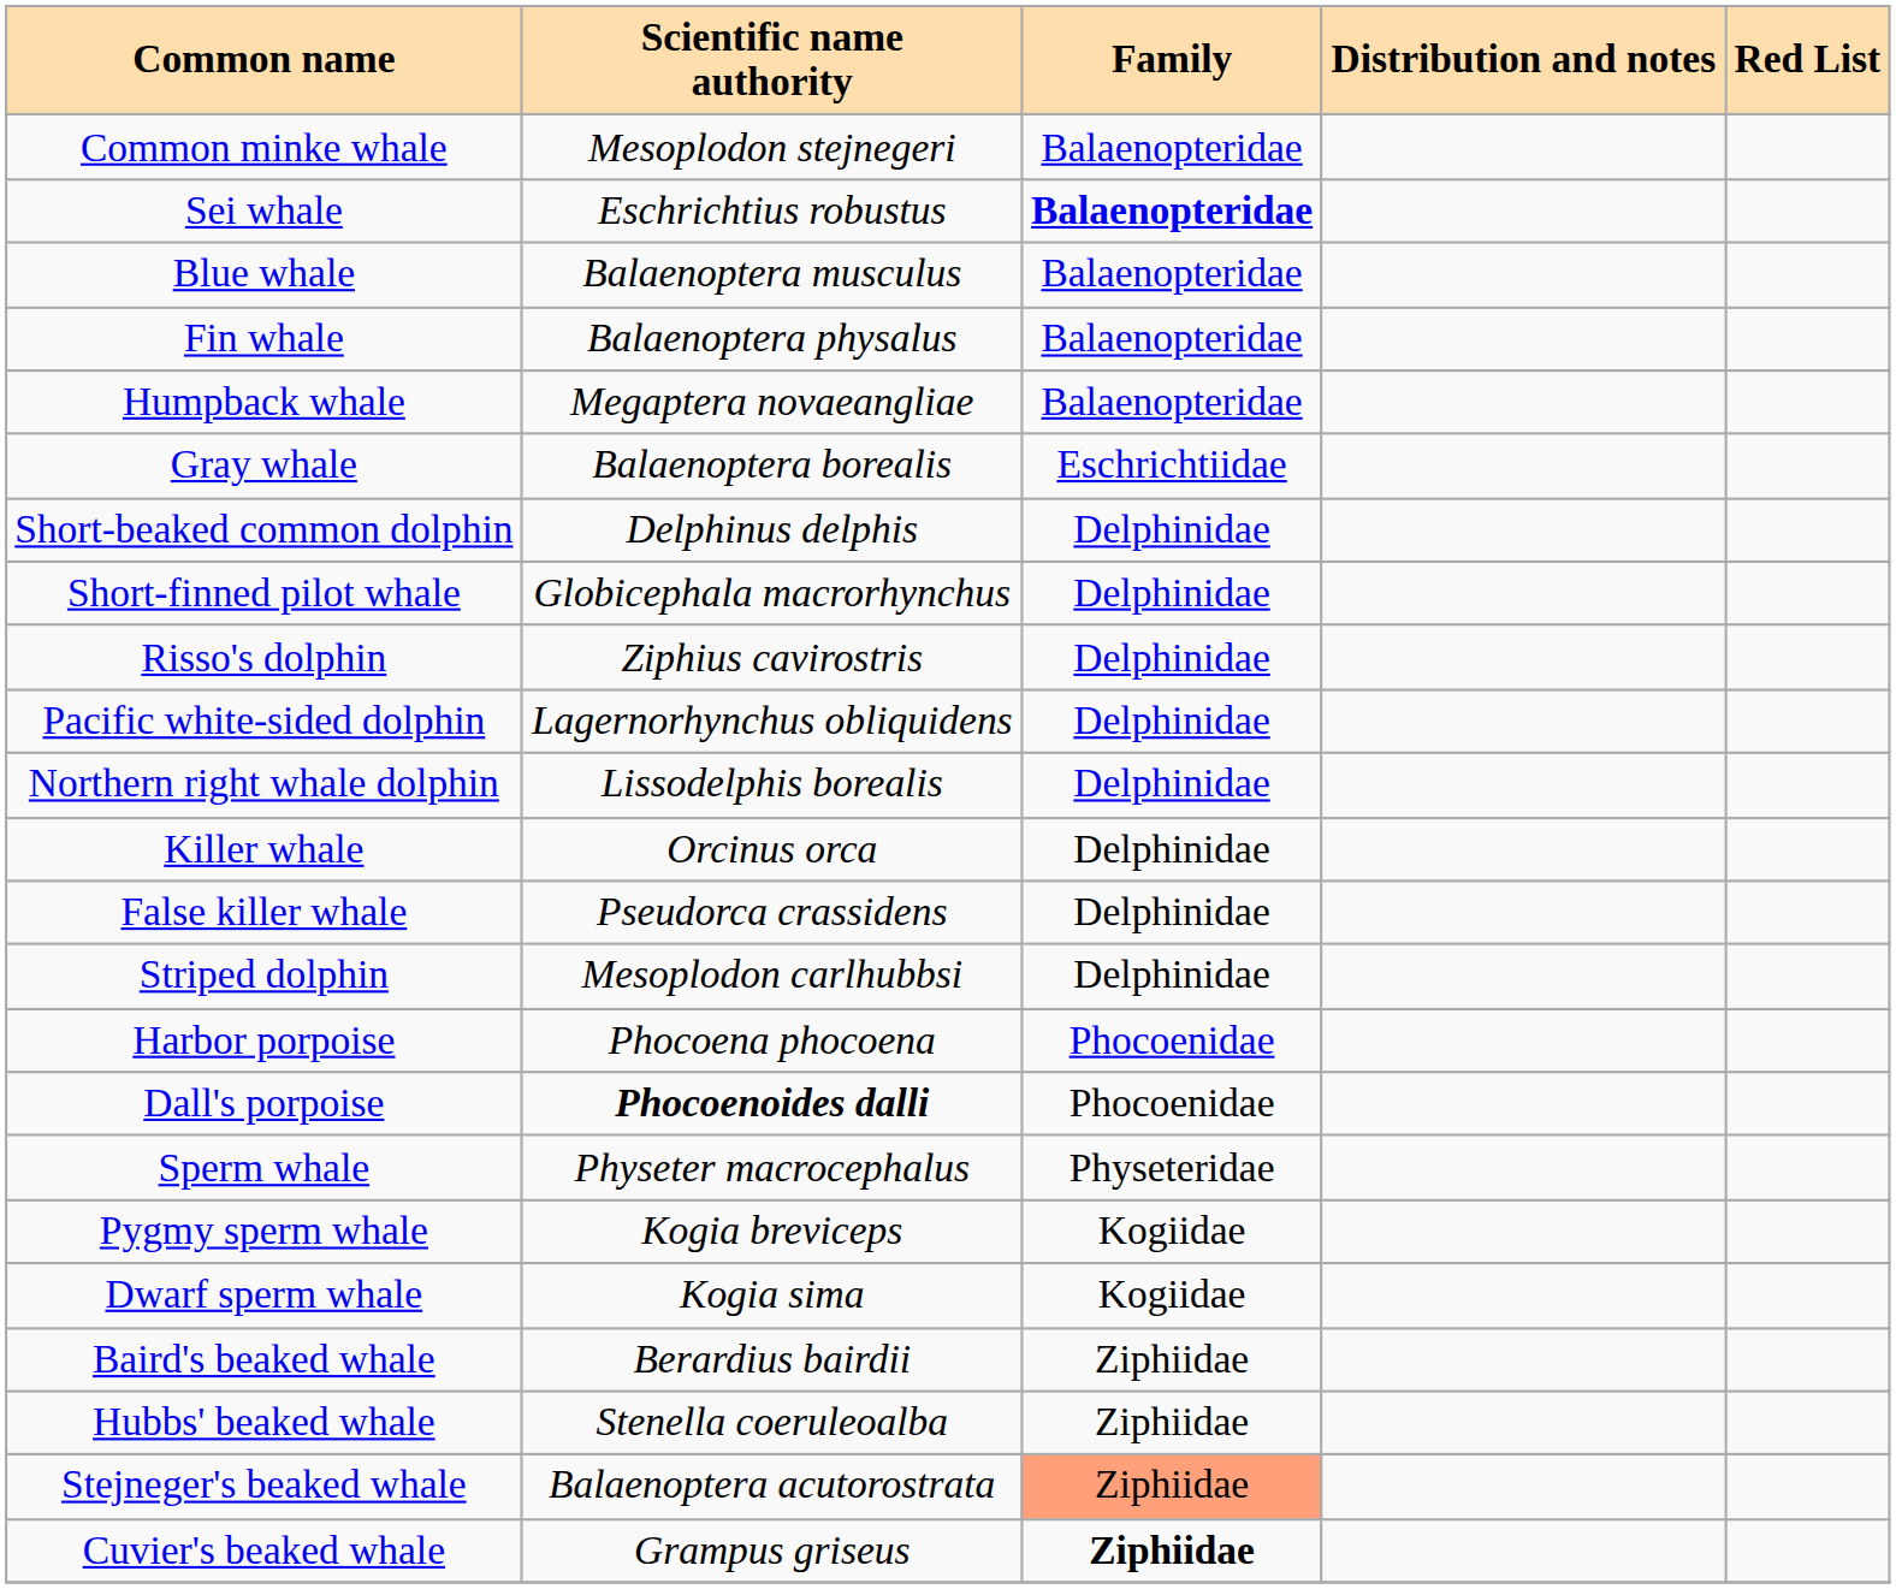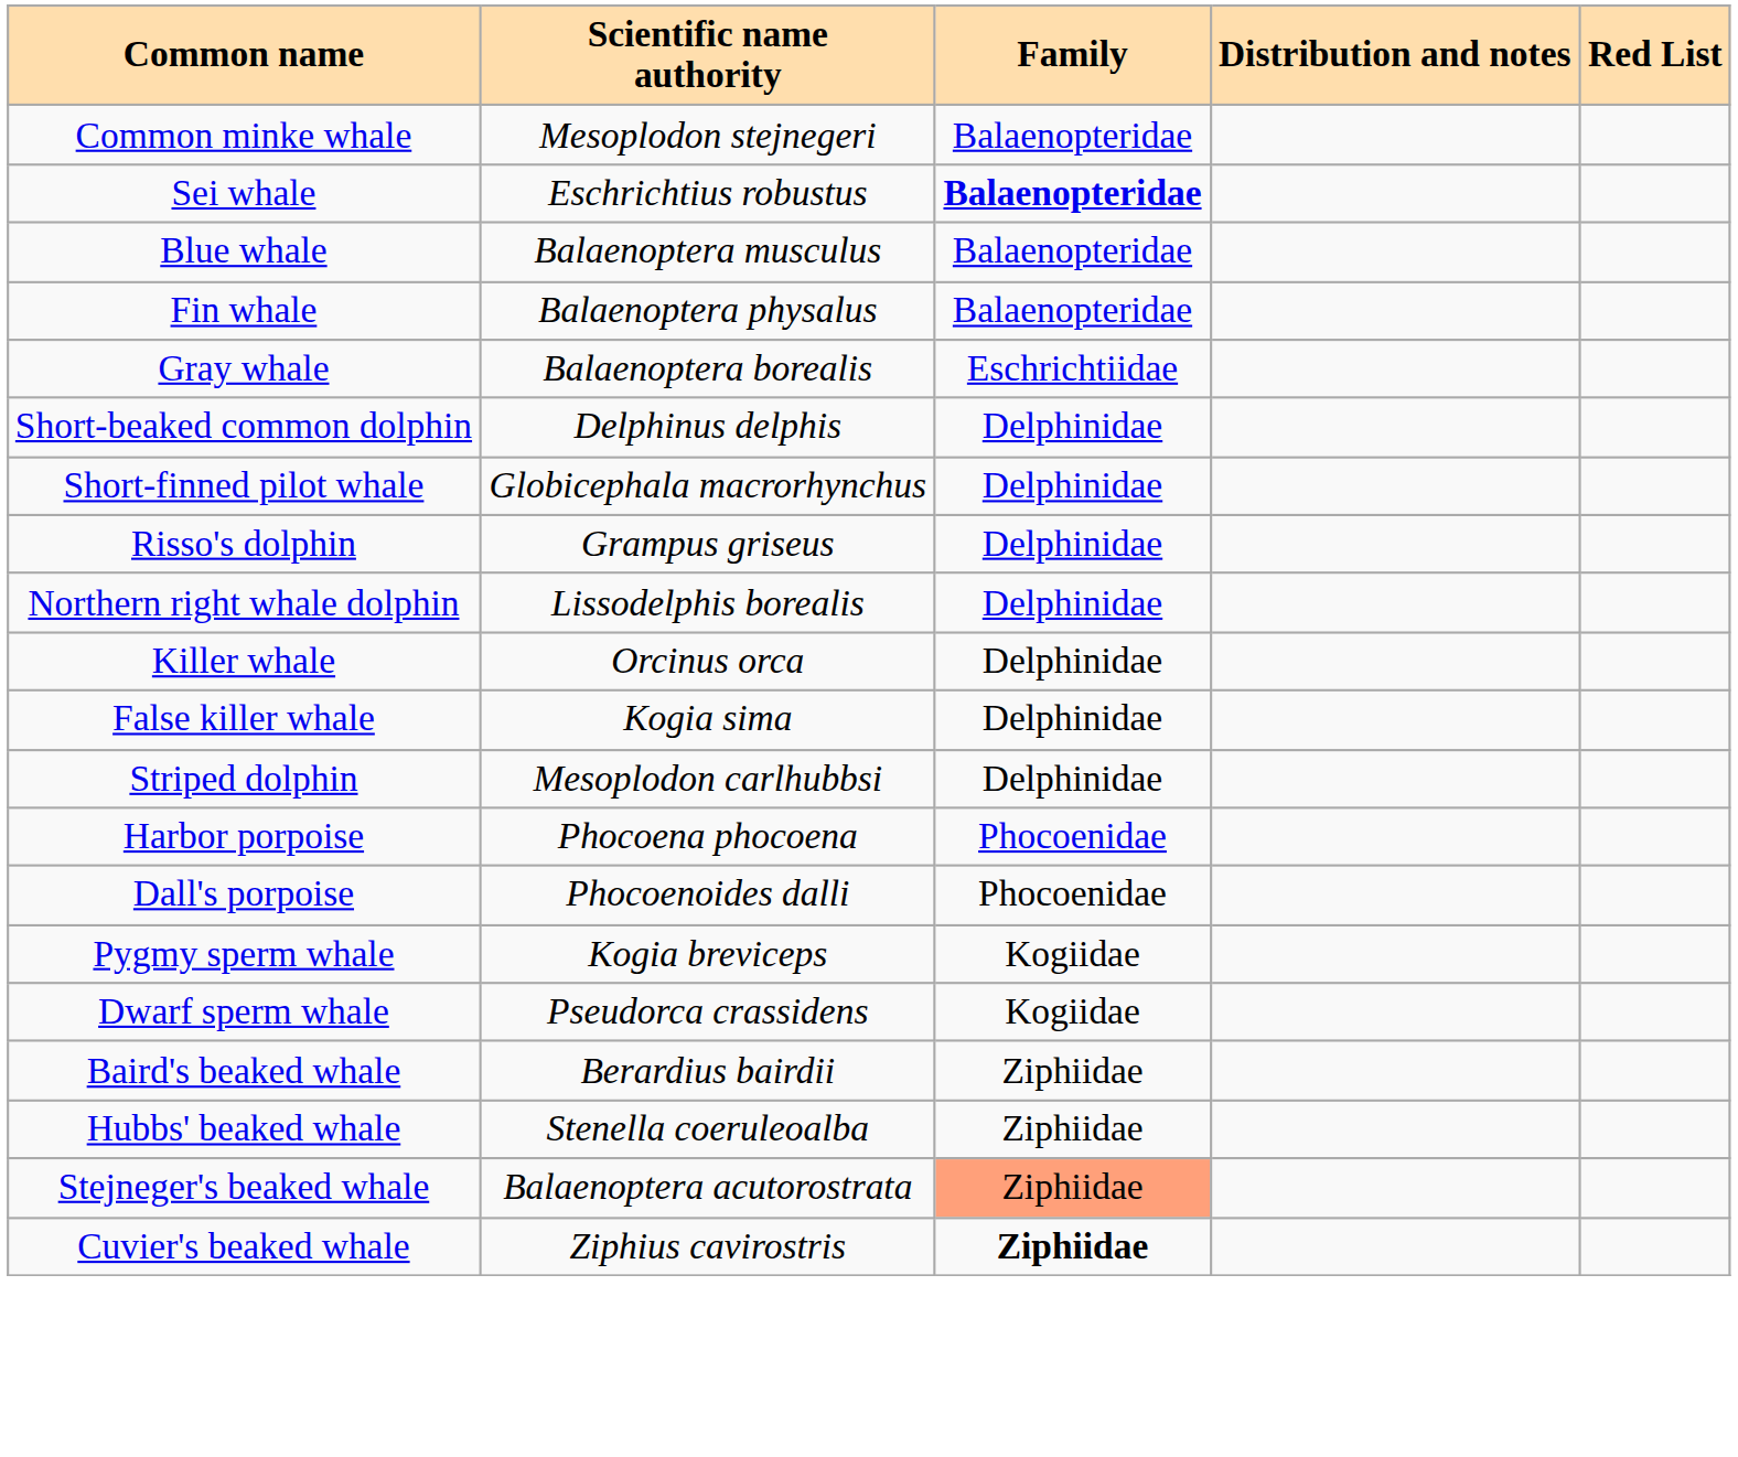- row: Humpback whale | Megaptera novaeangliae | Balaenopteridae
Risso's dolphin | Scientific name authority: Ziphius cavirostris -> Grampus griseus
- row: Pacific white-sided dolphin | Lagernorhynchus obliquidens | Delphinidae
False killer whale | Scientific name authority: Pseudorca crassidens -> Kogia sima
Dall's porpoise | Scientific name authority: bold -> normal
- row: Sperm whale | Physeter macrocephalus | Physeteridae
Dwarf sperm whale | Scientific name authority: Kogia sima -> Pseudorca crassidens
Cuvier's beaked whale | Scientific name authority: Grampus griseus -> Ziphius cavirostris
